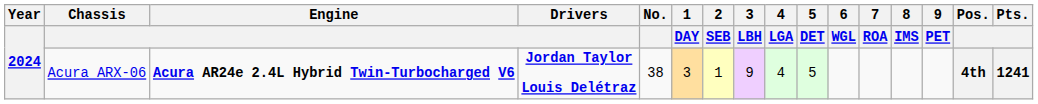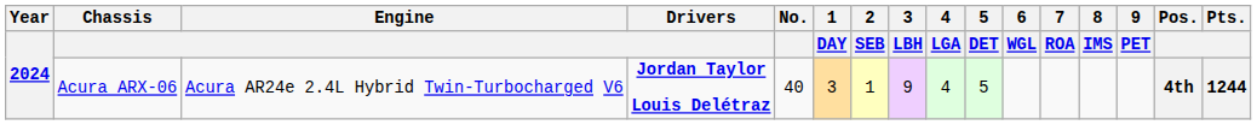Acura ARX-06 | Engine: bold -> normal
Acura ARX-06 | No.: 38 -> 40
Acura ARX-06 | Pts.: 1241 -> 1244
